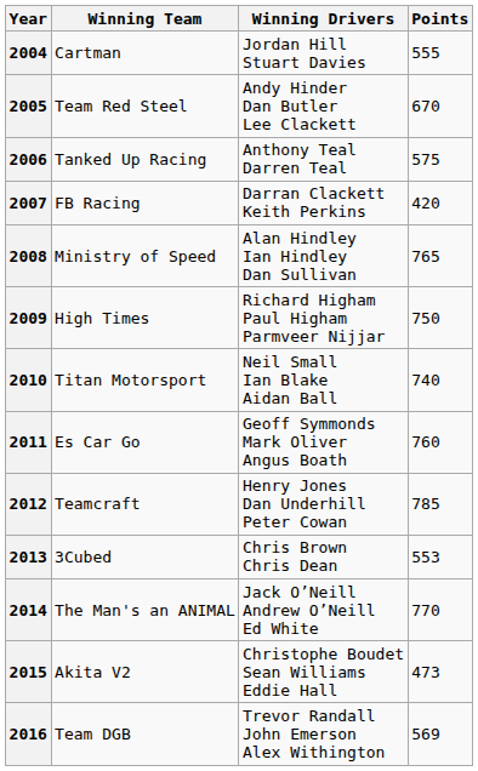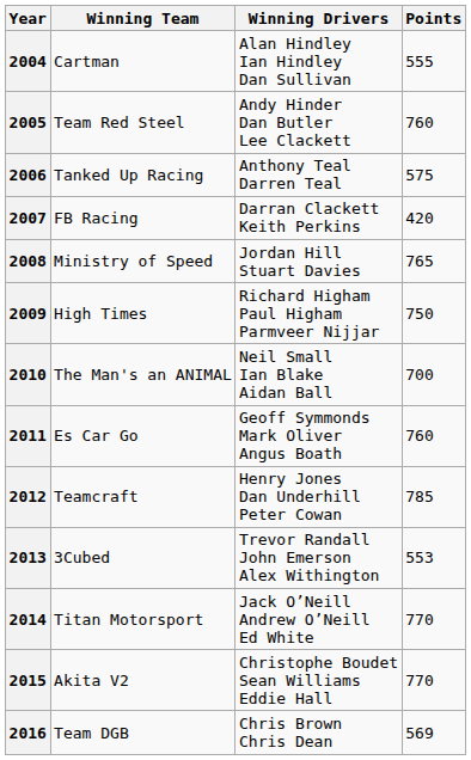2004 | Winning Drivers: Jordan Hill Stuart Davies -> Alan Hindley Ian Hindley Dan Sullivan
2005 | Points: 670 -> 760
2008 | Winning Drivers: Alan Hindley Ian Hindley Dan Sullivan -> Jordan Hill Stuart Davies
2010 | Winning Team: Titan Motorsport -> The Man's an ANIMAL
2010 | Points: 740 -> 700
2013 | Winning Drivers: Chris Brown Chris Dean -> Trevor Randall John Emerson Alex Withington
2014 | Winning Team: The Man's an ANIMAL -> Titan Motorsport
2015 | Points: 473 -> 770
2016 | Winning Drivers: Trevor Randall John Emerson Alex Withington -> Chris Brown Chris Dean
